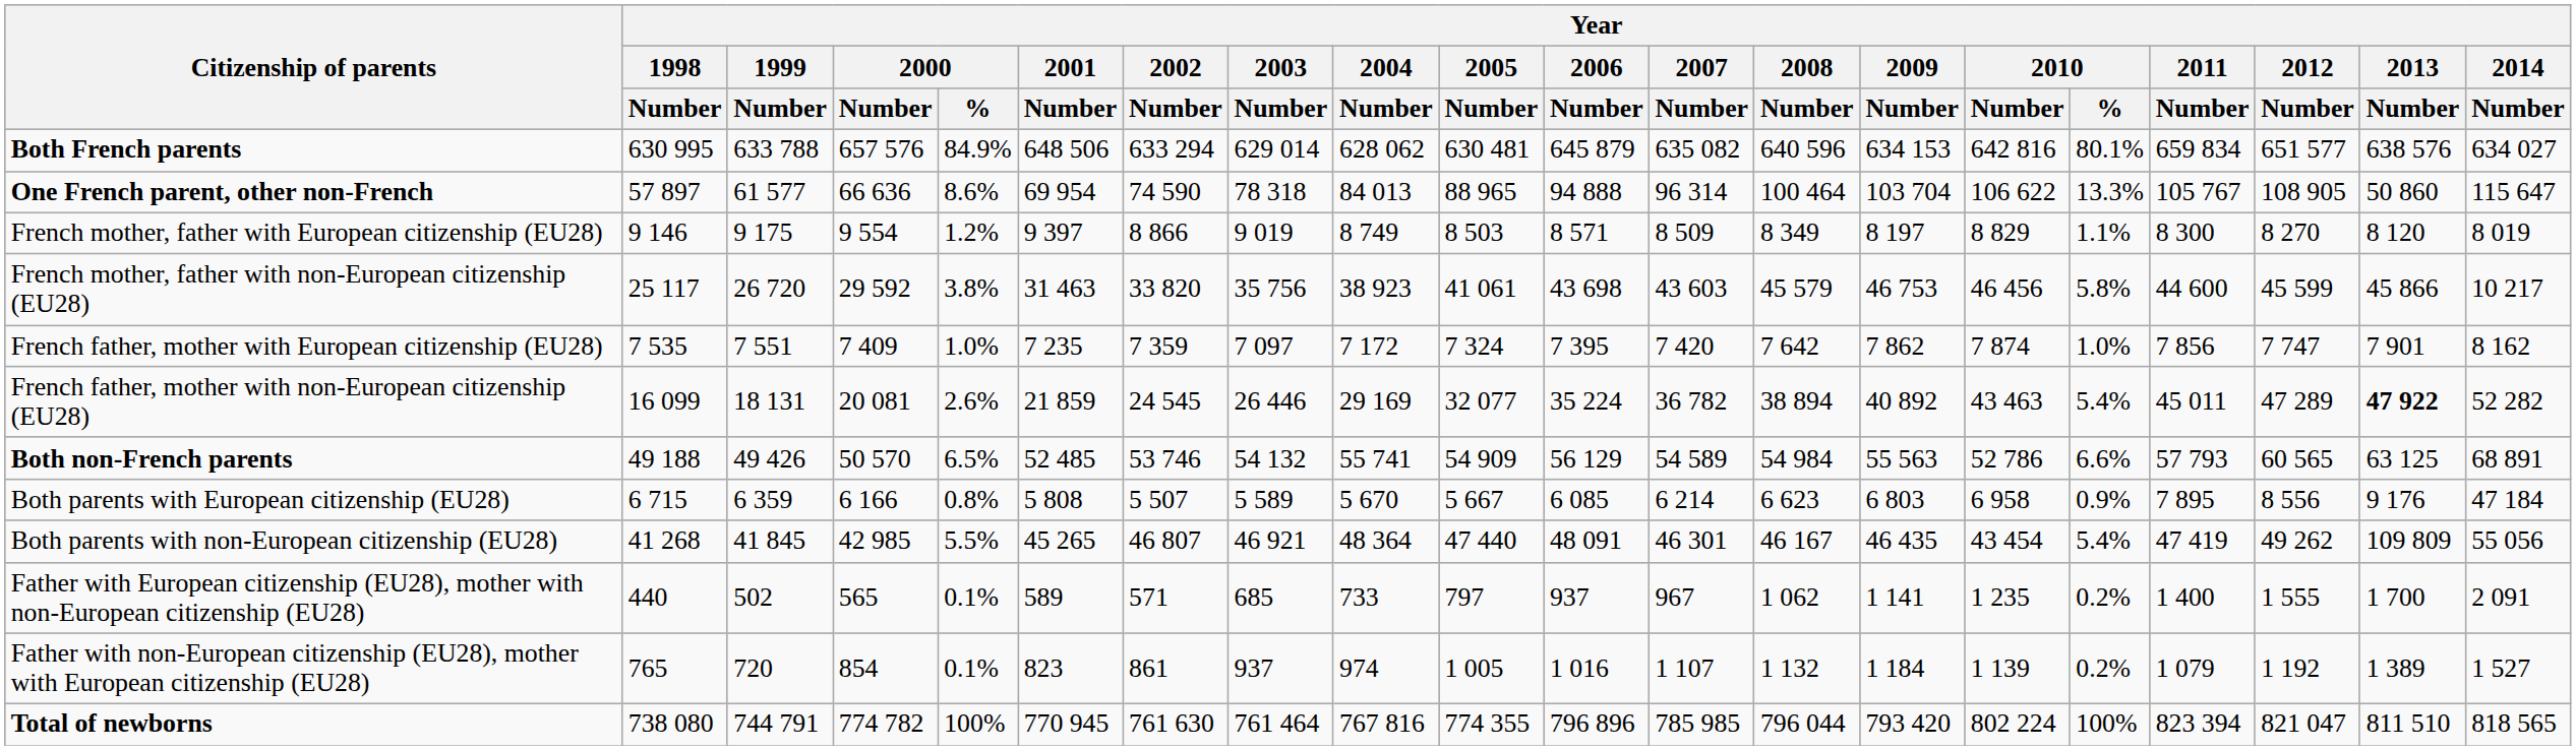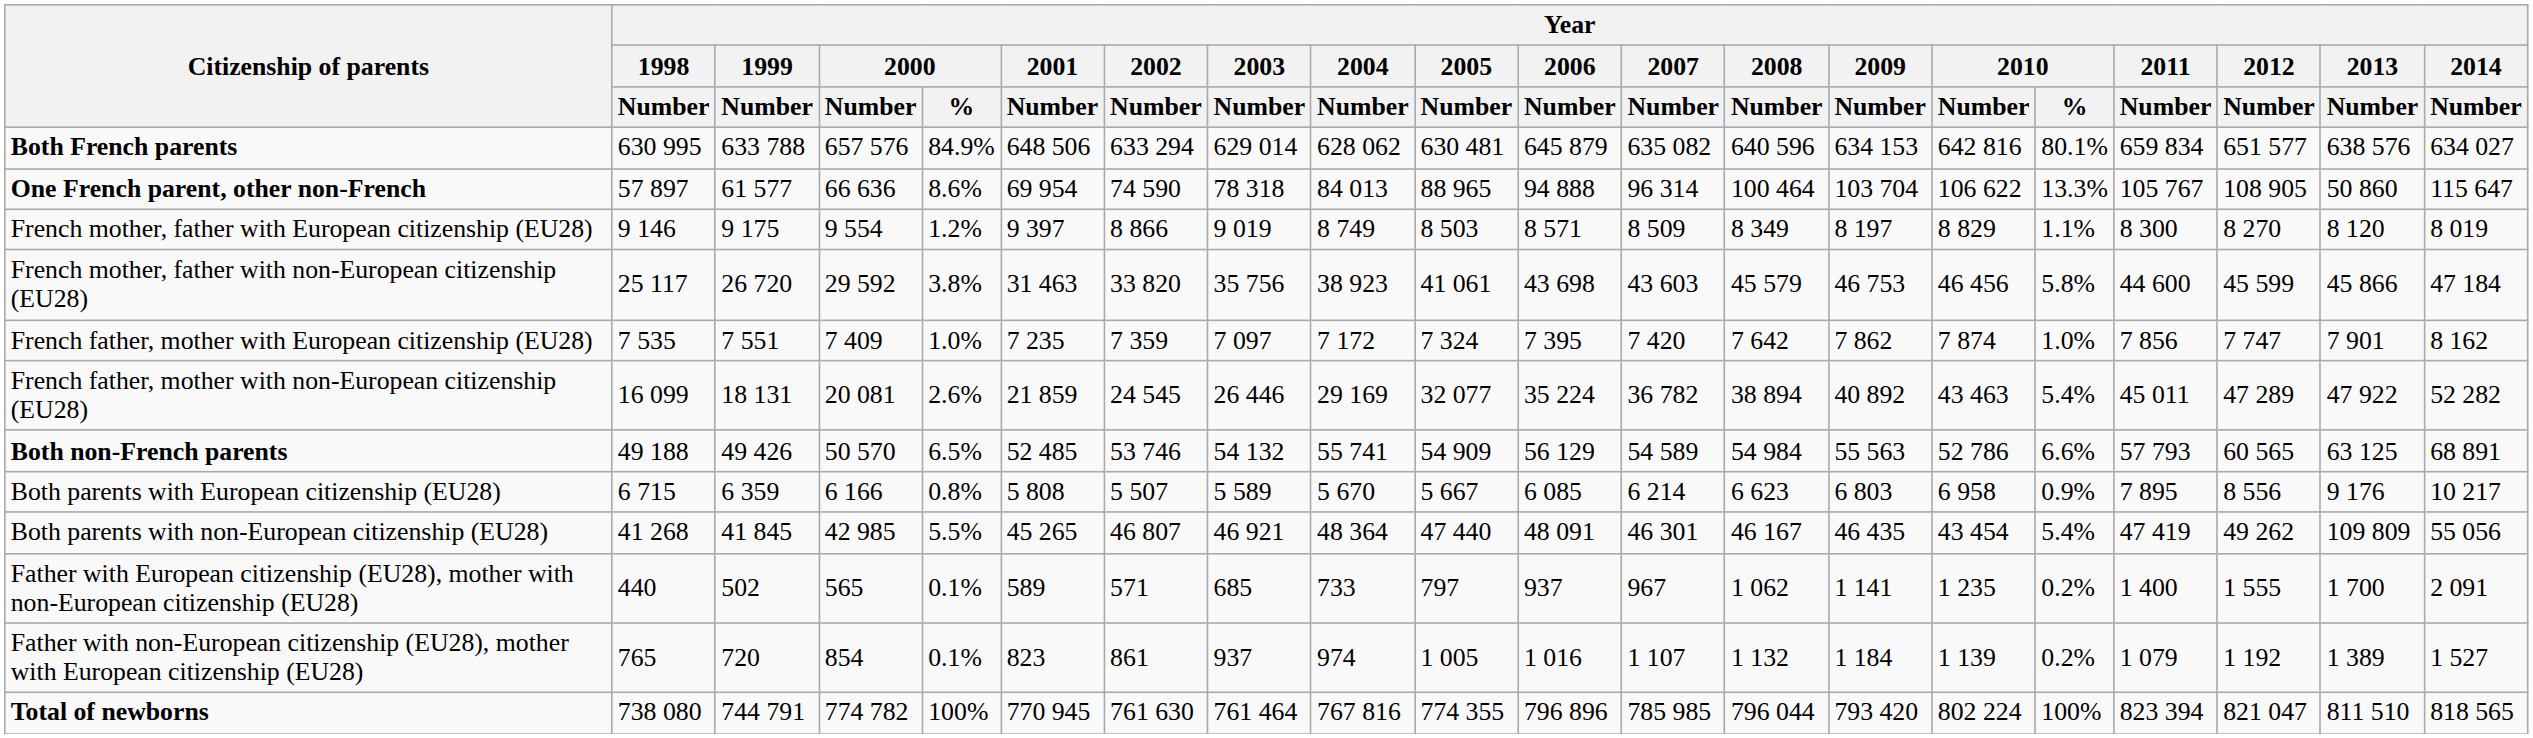French mother, father with non-European citizenship (EU28) | Year / 2014 / Number: 10 217 -> 47 184
French father, mother with non-European citizenship (EU28) | Year / 2013 / Number: bold -> normal
Both parents with European citizenship (EU28) | Year / 2014 / Number: 47 184 -> 10 217
